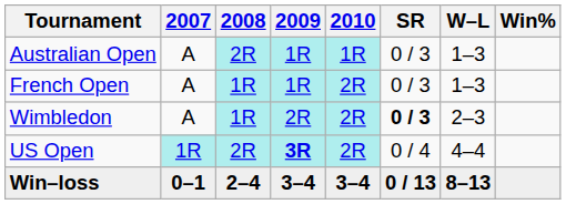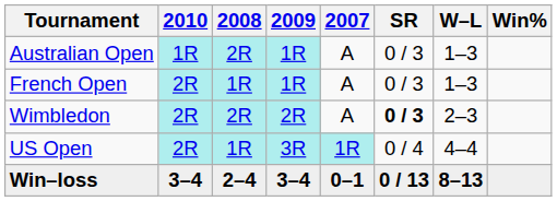columns swapped: 2007 <-> 2010
Wimbledon | 2008: 1R -> 2R
US Open | 2008: 2R -> 1R
US Open | 2009: bold -> normal
